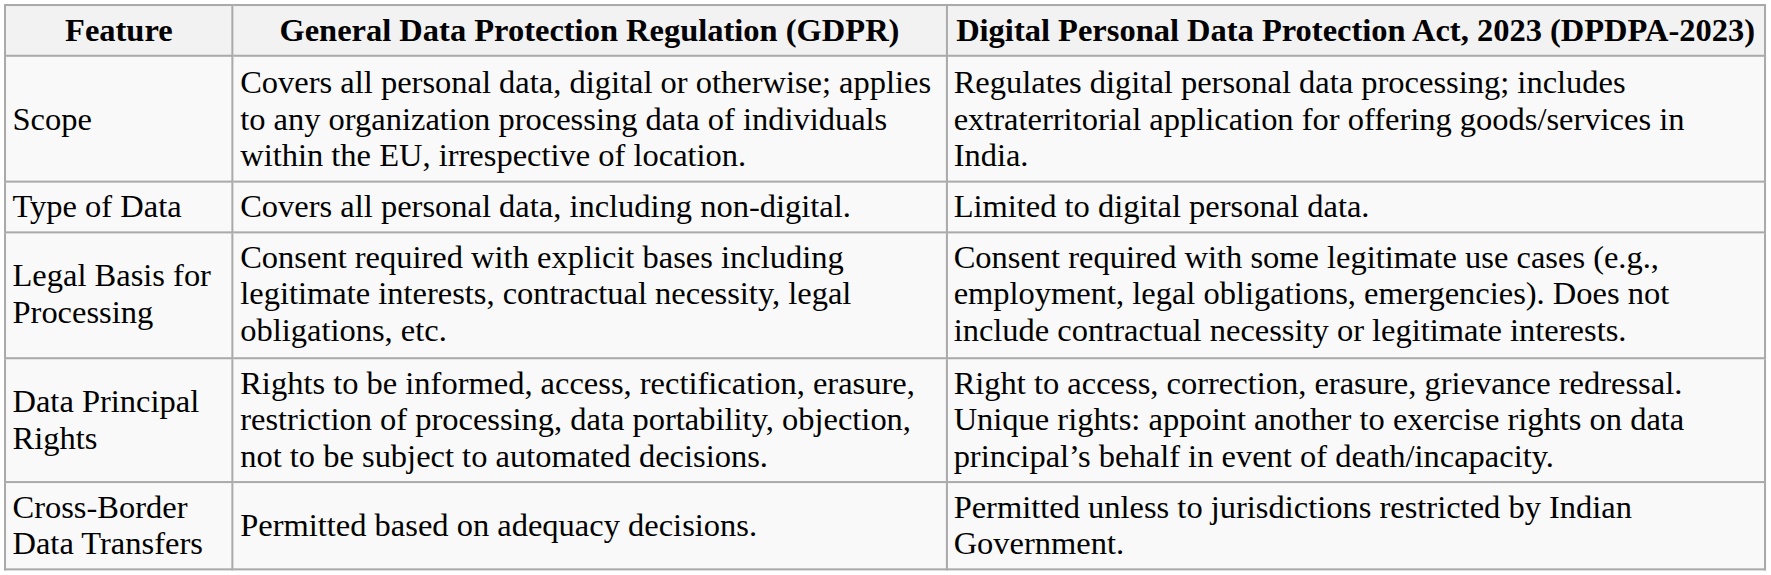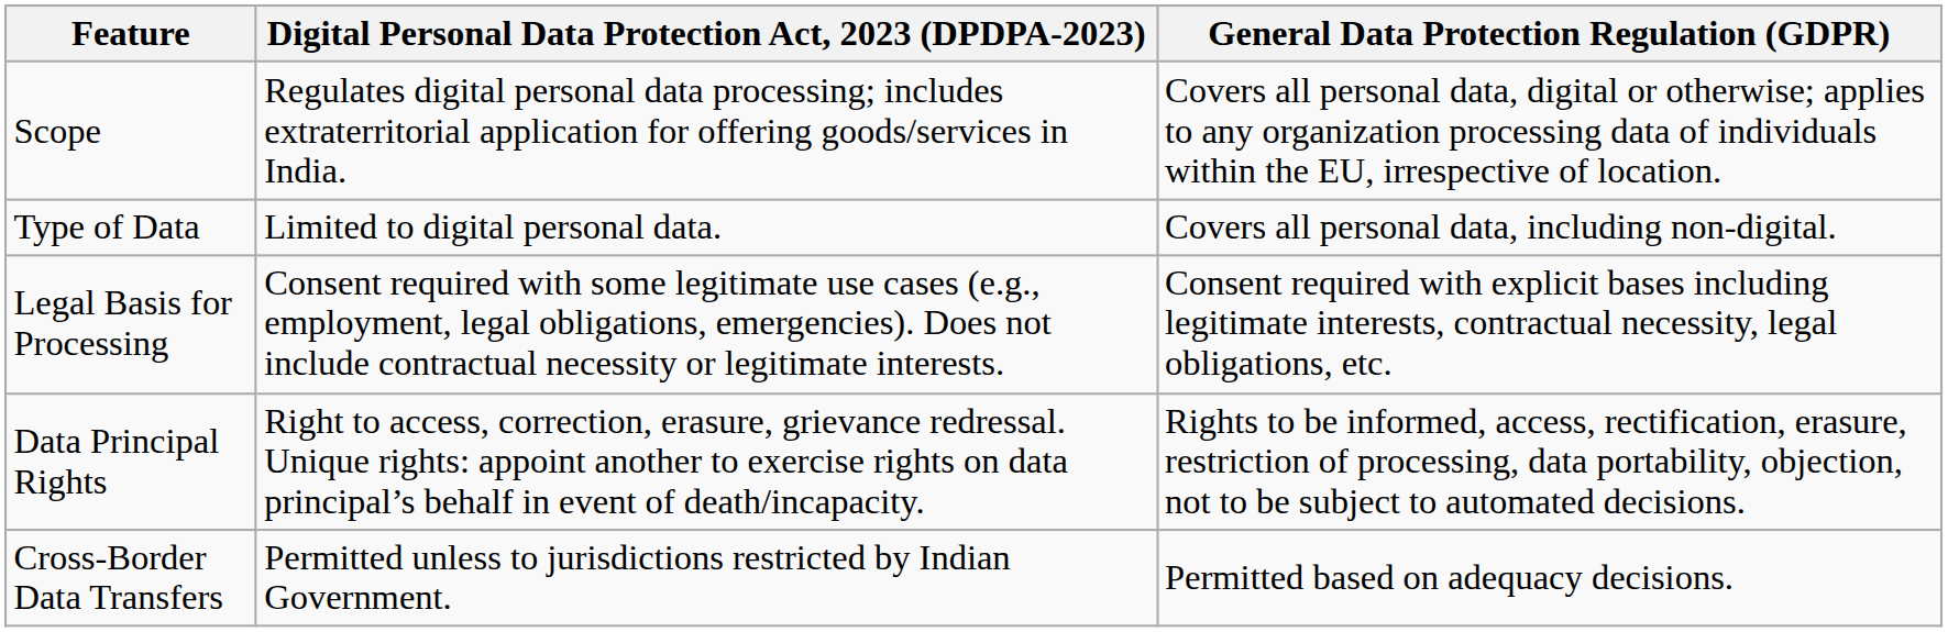columns swapped: Digital Personal Data Protection Act, 2023 (DPDPA-2023) <-> General Data Protection Regulation (GDPR)
